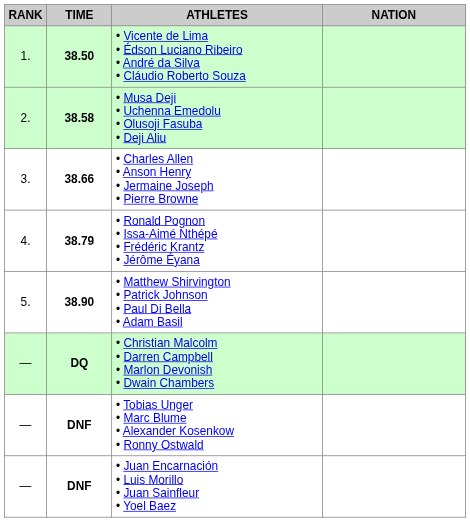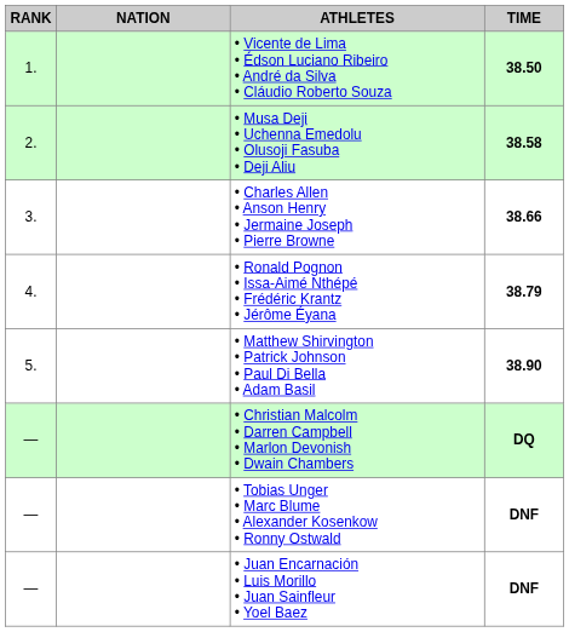columns swapped: NATION <-> TIME
